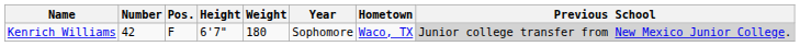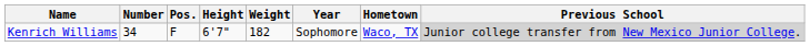Kenrich Williams | Number: 42 -> 34
Kenrich Williams | Weight: 180 -> 182
